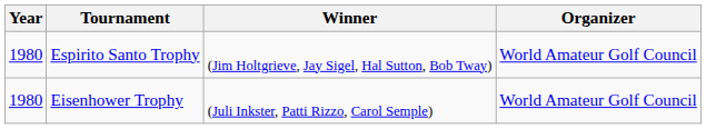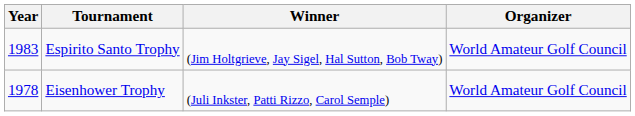Espirito Santo Trophy | Year: 1980 -> 1983
Eisenhower Trophy | Year: 1980 -> 1978
